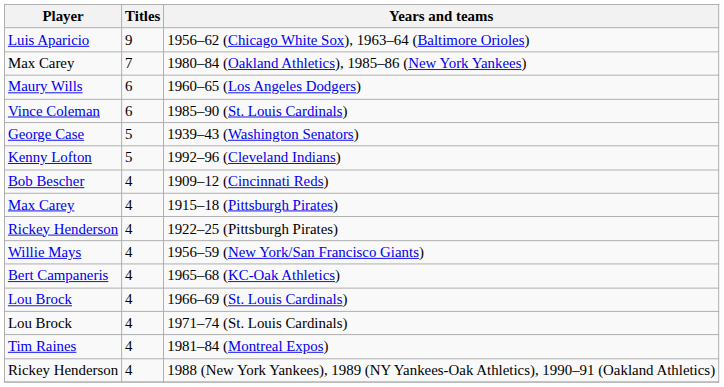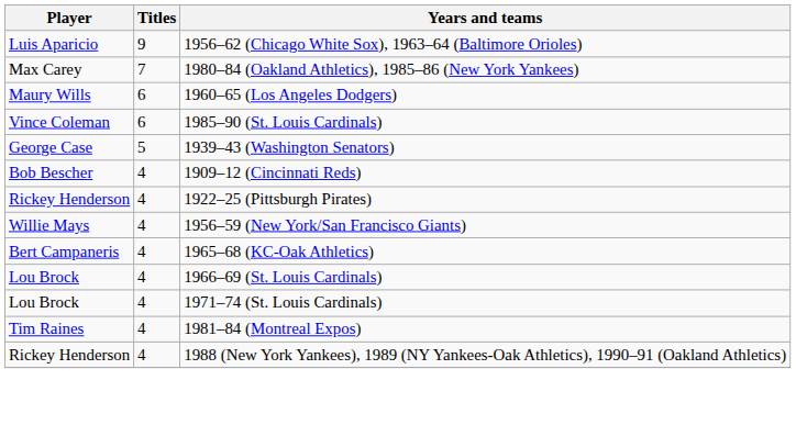- row: Kenny Lofton | 5 | 1992–96 (Cleveland Indians)
- row: Max Carey | 4 | 1915–18 (Pittsburgh Pirates)
